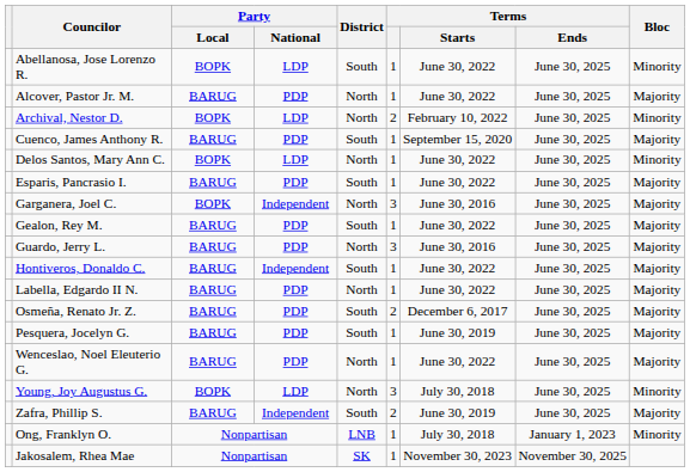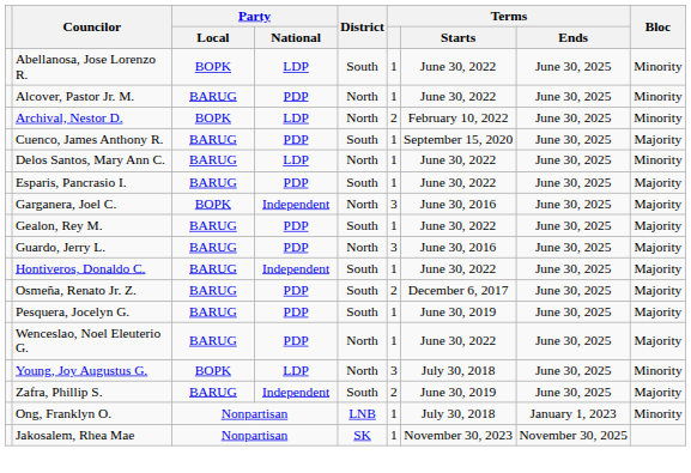Alcover, Pastor Jr. M. | Bloc: Majority -> Minority
Delos Santos, Mary Ann C. | Party / Local: BOPK -> BARUG
- row: Labella, Edgardo II N. | BARUG | PDP | North | 1 | June 30, 2022 | June 30, 2025 | Majority
